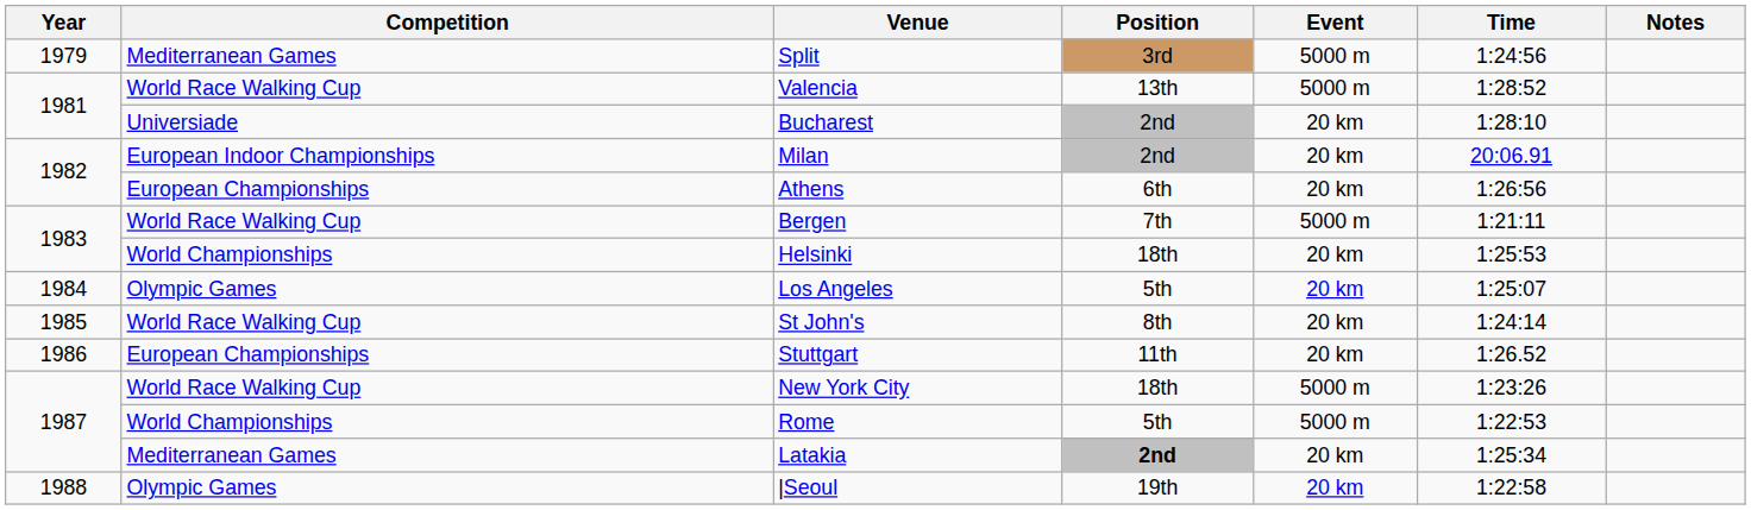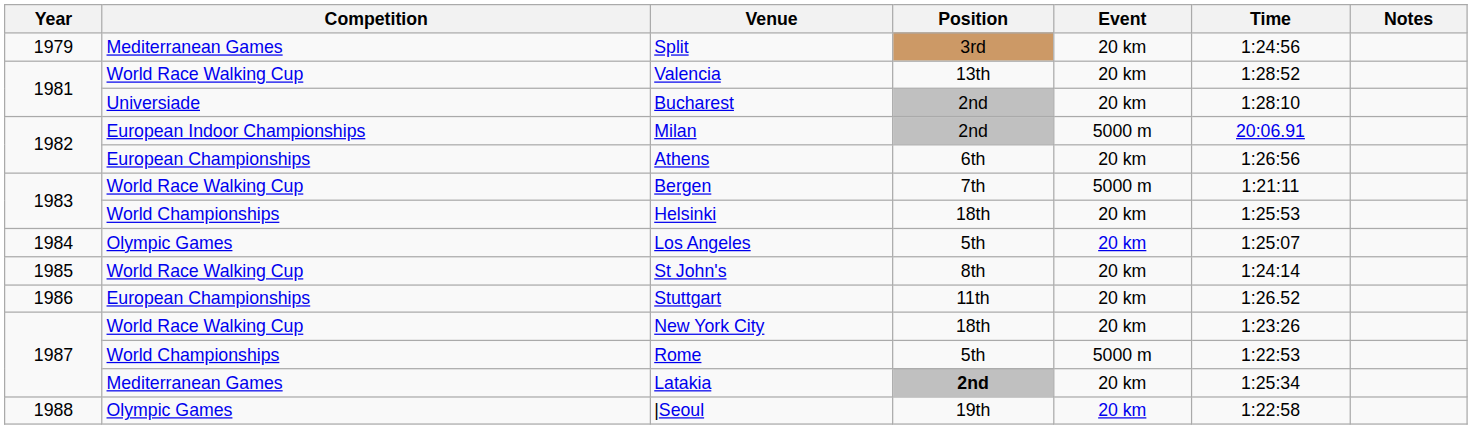Split | Event: 5000 m -> 20 km
Valencia | Event: 5000 m -> 20 km
Milan | Event: 20 km -> 5000 m
New York City | Event: 5000 m -> 20 km
